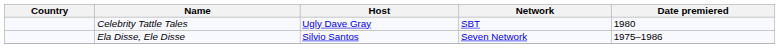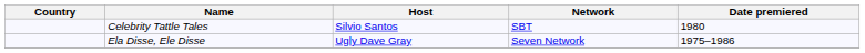Celebrity Tattle Tales | Host: Ugly Dave Gray -> Silvio Santos
Ela Disse, Ele Disse | Host: Silvio Santos -> Ugly Dave Gray
